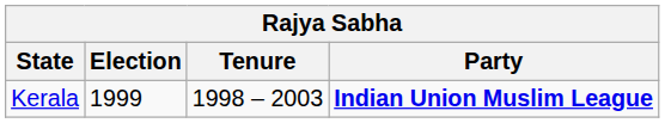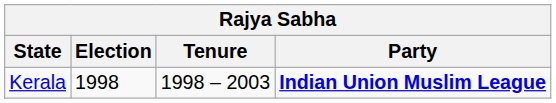Kerala | Election: 1999 -> 1998
